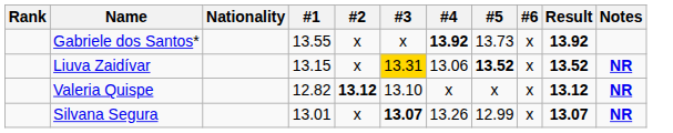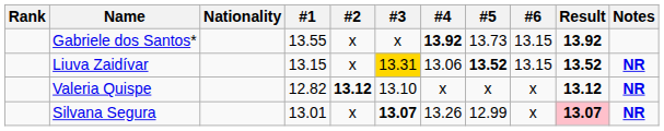Gabriele dos Santos* | #6: x -> 13.15
Liuva Zaidívar | #6: x -> 13.15
Silvana Segura | Result: no background -> pink background
